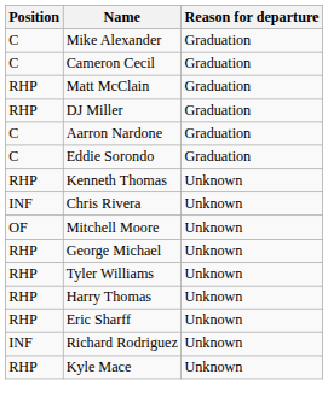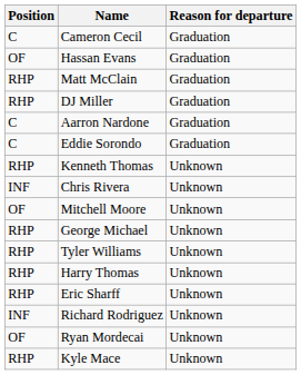- row: C | Mike Alexander | Graduation
+ row: OF | Hassan Evans | Graduation
+ row: OF | Ryan Mordecai | Unknown
